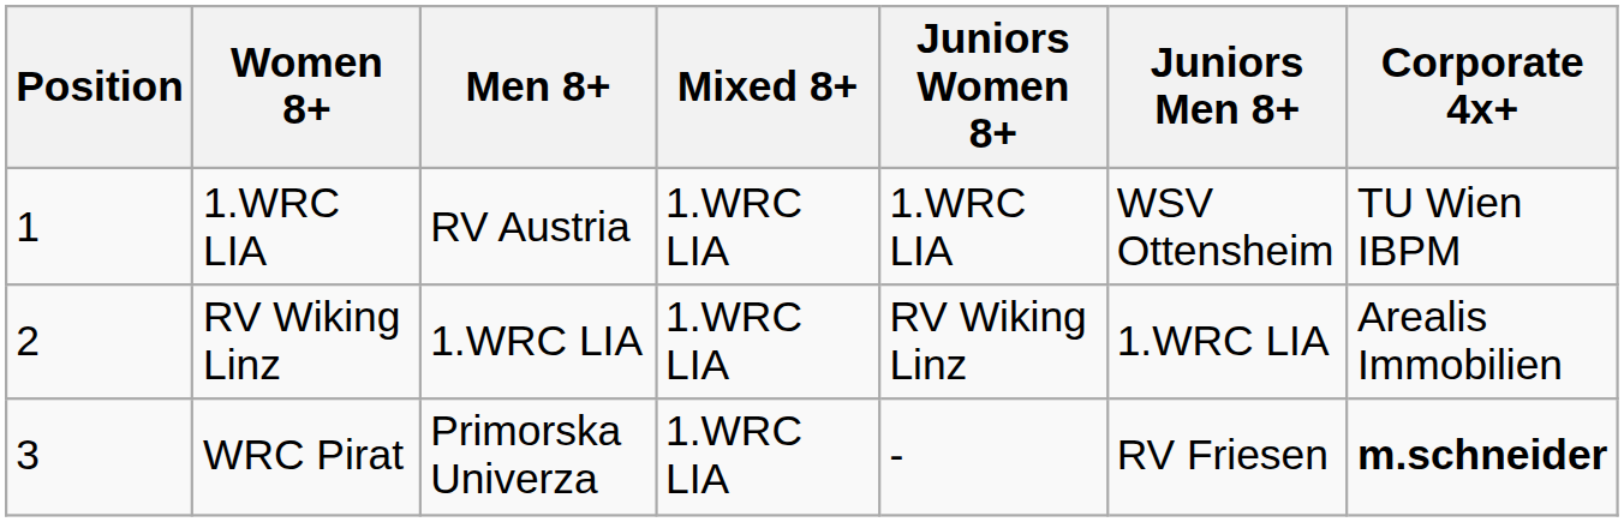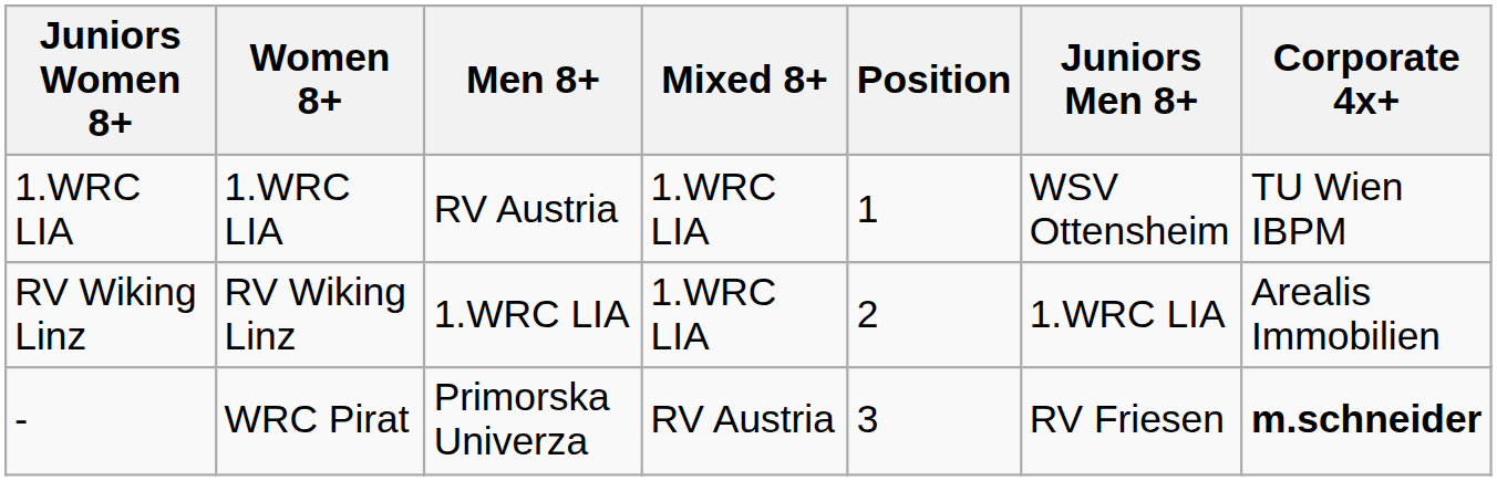columns swapped: Position <-> Juniors Women 8+
WRC Pirat | Mixed 8+: 1.WRC LIA -> RV Austria
